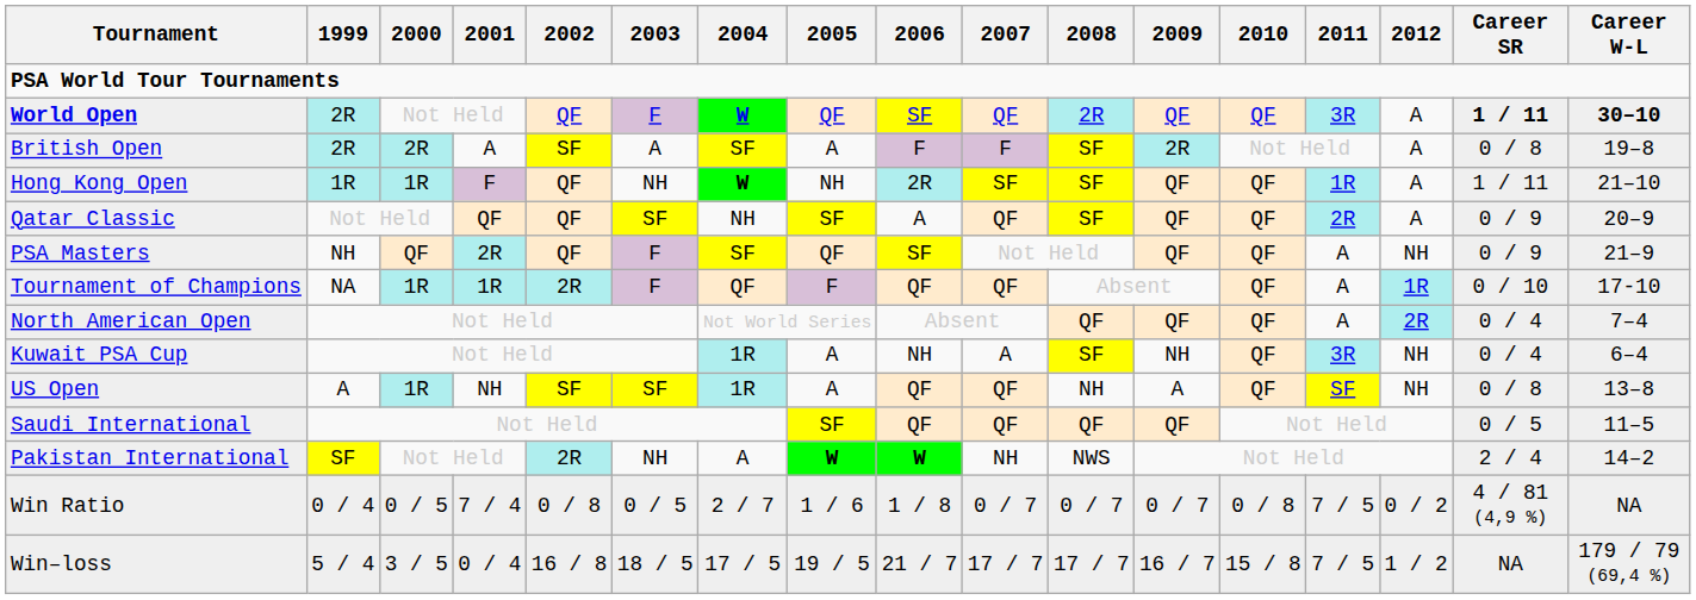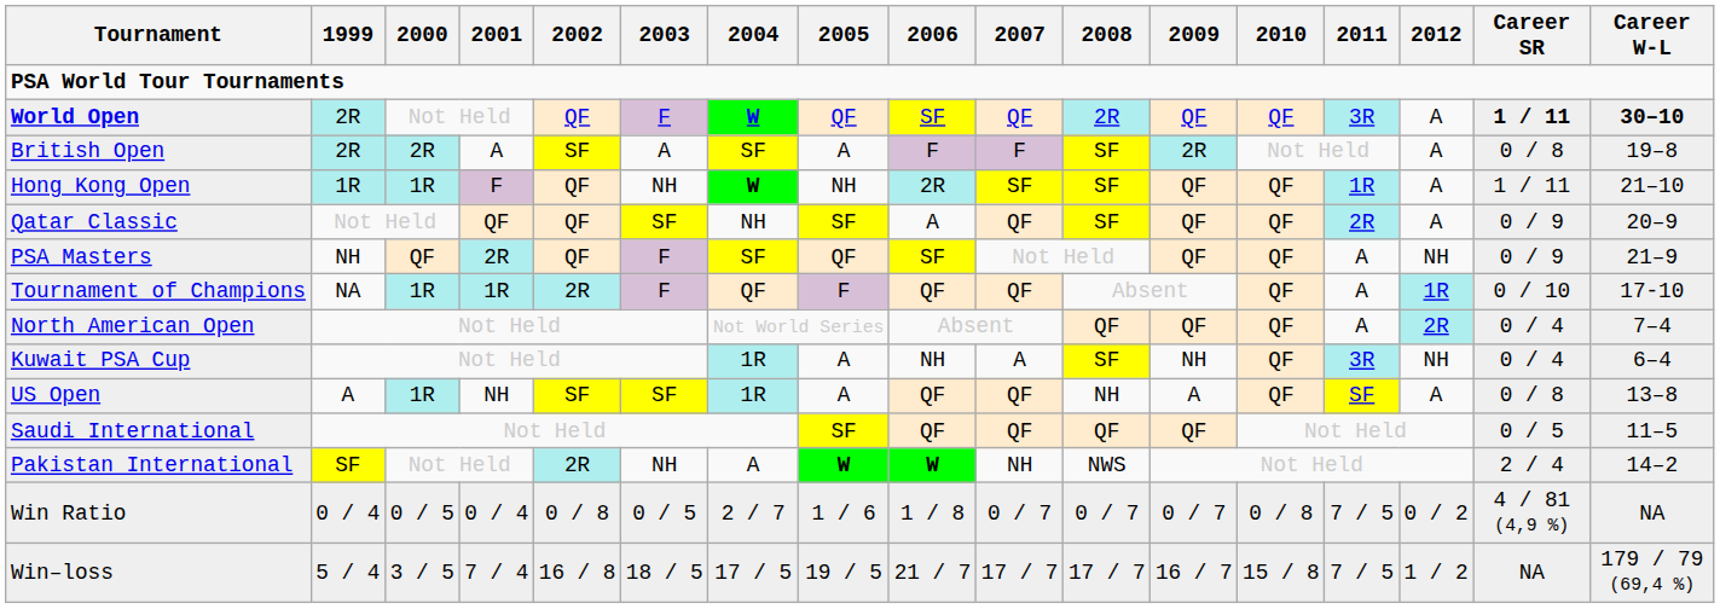US Open | 2012: NH -> A
Win Ratio | 2001: 7 / 4 -> 0 / 4
Win–loss | 2001: 0 / 4 -> 7 / 4
